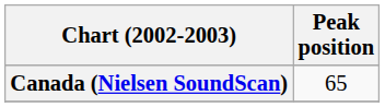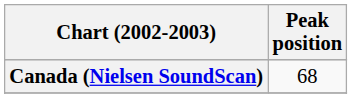Canada (Nielsen SoundScan) | Peak position: 65 -> 68
